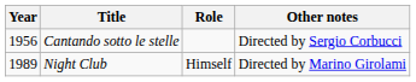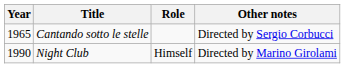Cantando sotto le stelle | Year: 1956 -> 1965
Night Club | Year: 1989 -> 1990
